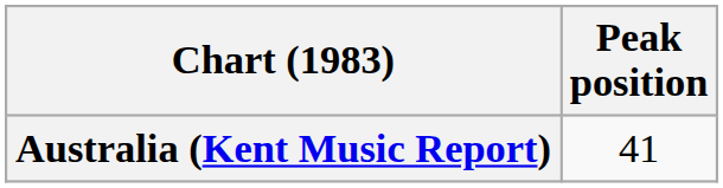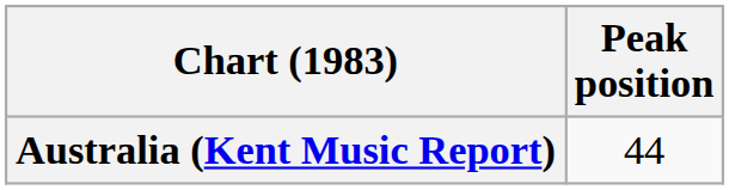Australia (Kent Music Report) | Peak position: 41 -> 44
